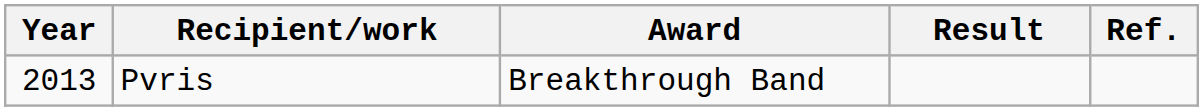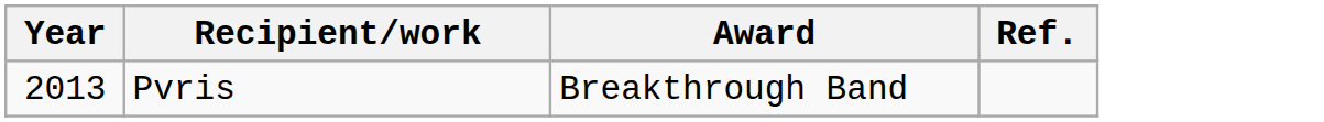- column: Result
